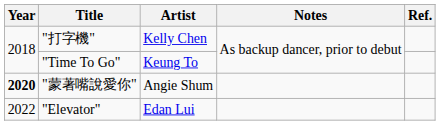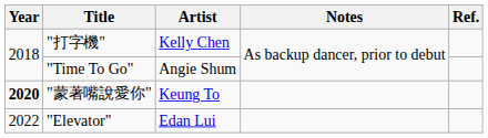"Time To Go" | Artist: Keung To -> Angie Shum
"蒙著嘴說愛你" | Artist: Angie Shum -> Keung To
